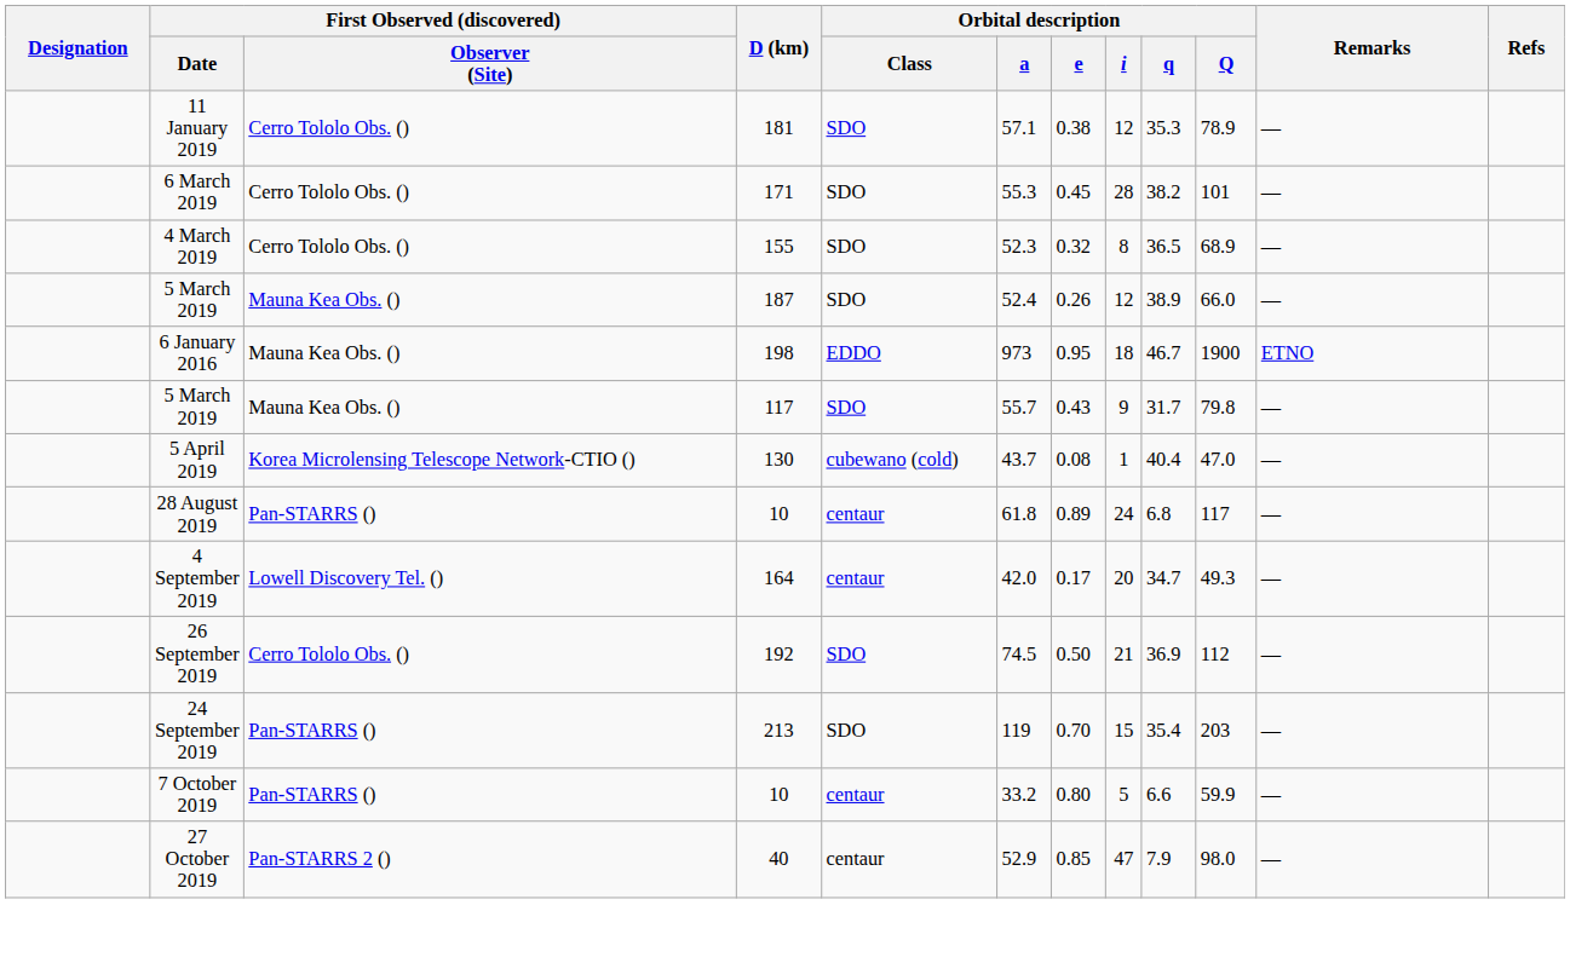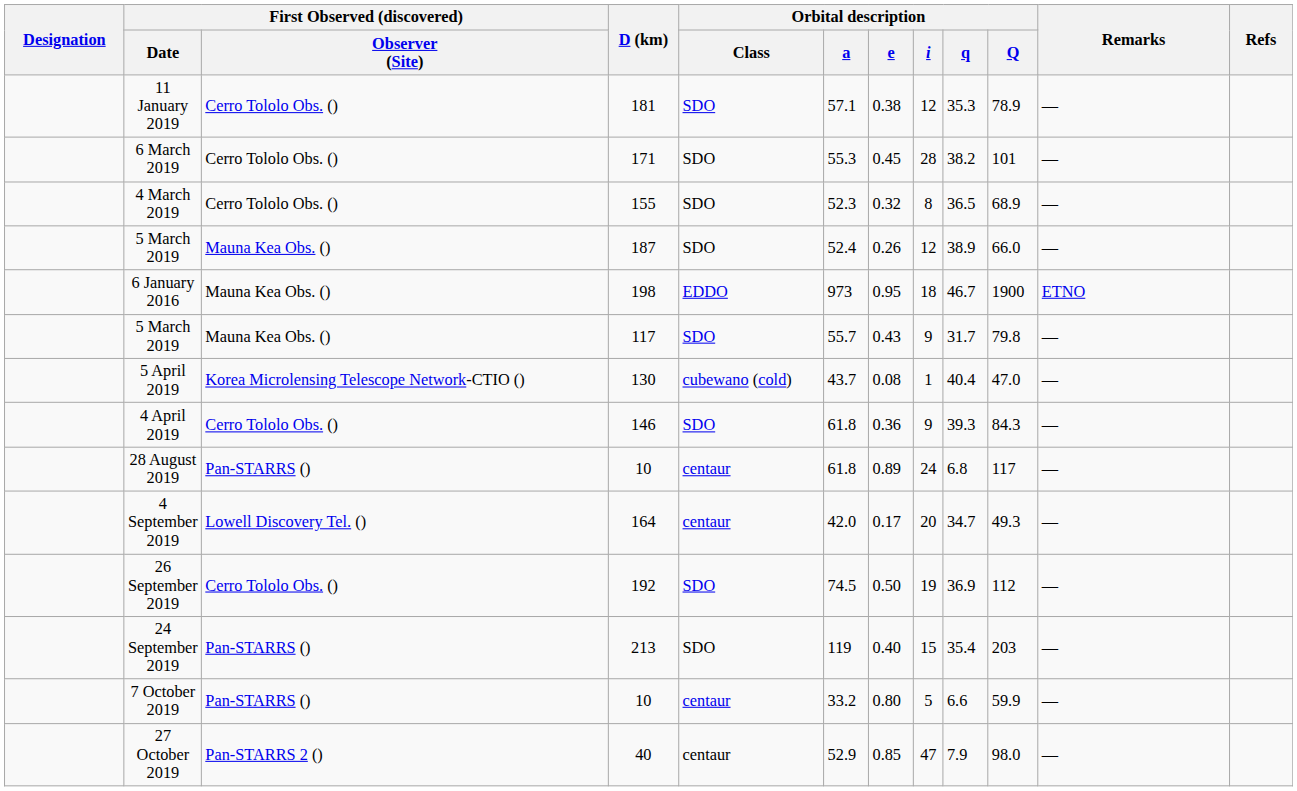+ row: 4 April 2019 | Cerro Tololo Obs. () | 146 | SDO | 61.8 | 0.36 | 9 | 39.3 | 84.3 | —
26 September 2019 | Orbital description / i: 21 -> 19
24 September 2019 | Orbital description / e: 0.70 -> 0.40
